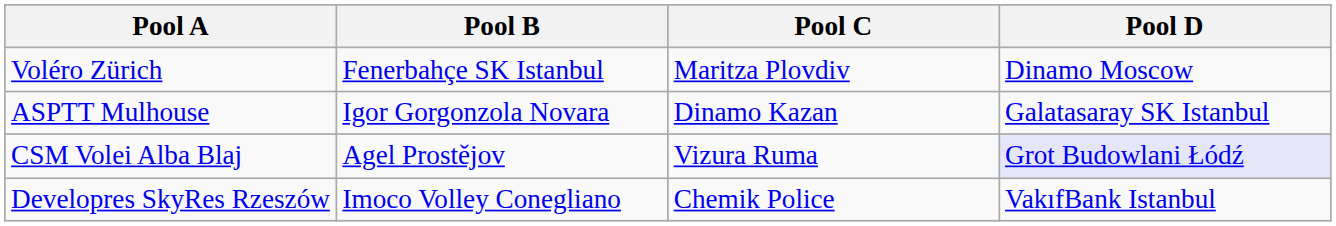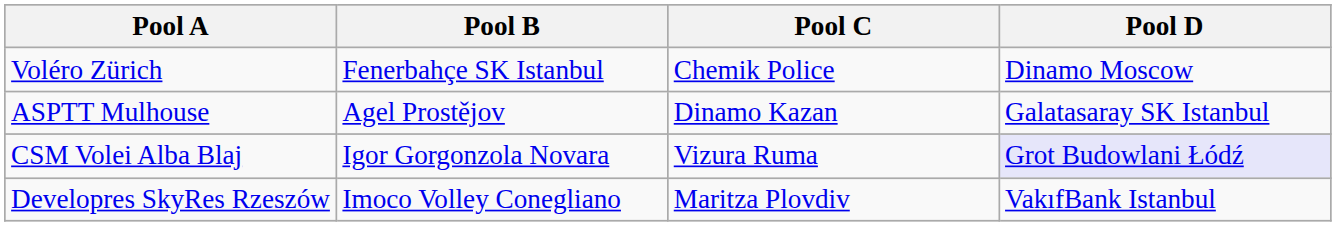Voléro Zürich | Pool C: Maritza Plovdiv -> Chemik Police
ASPTT Mulhouse | Pool B: Igor Gorgonzola Novara -> Agel Prostějov
CSM Volei Alba Blaj | Pool B: Agel Prostějov -> Igor Gorgonzola Novara
Developres SkyRes Rzeszów | Pool C: Chemik Police -> Maritza Plovdiv
